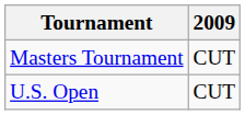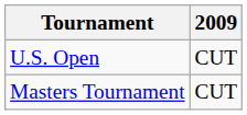rows swapped: Masters Tournament <-> U.S. Open
